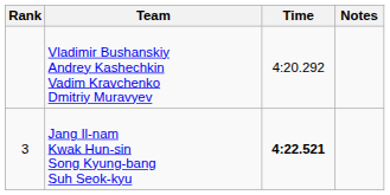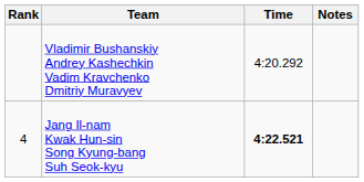Jang Il-nam Kwak Hun-sin Song Kyung-bang Suh Seok-kyu | Rank: 3 -> 4
